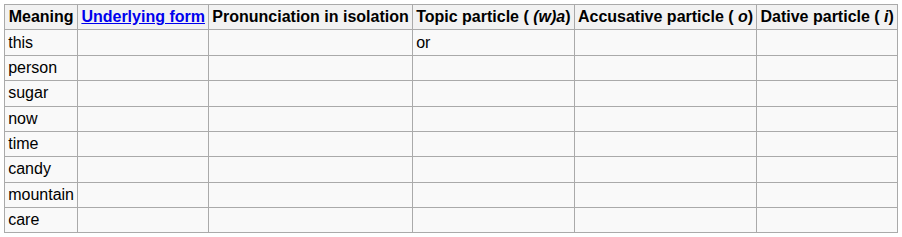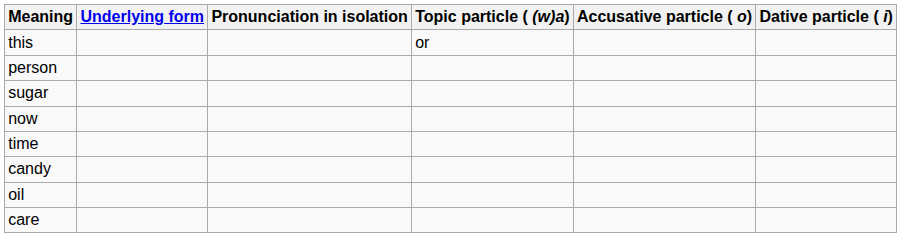+ row: oil
- row: mountain
